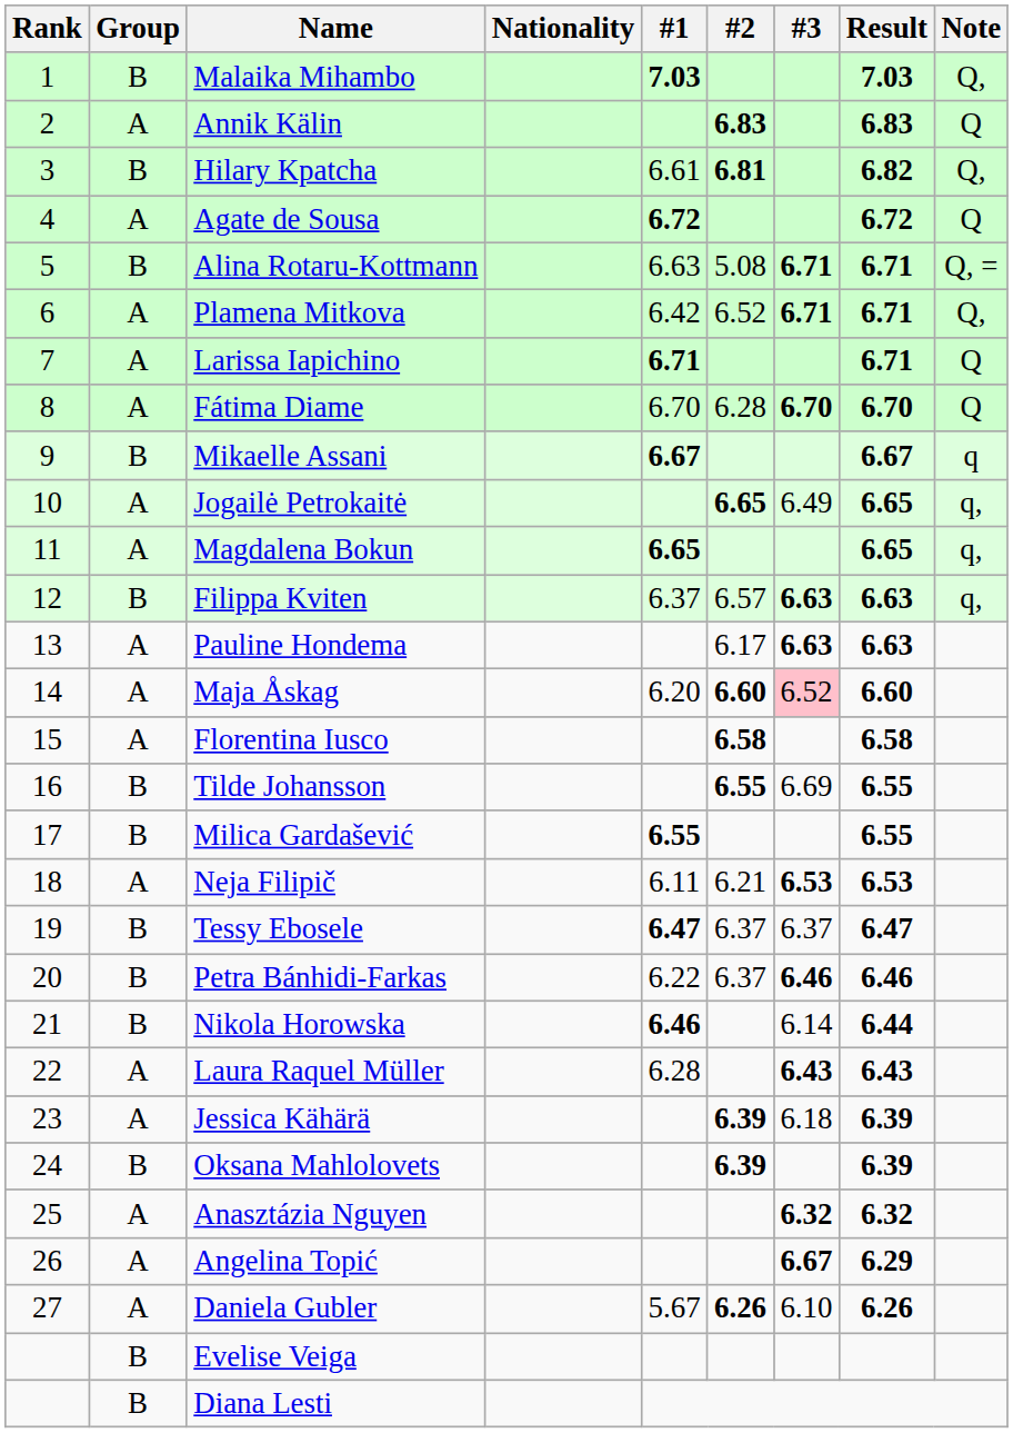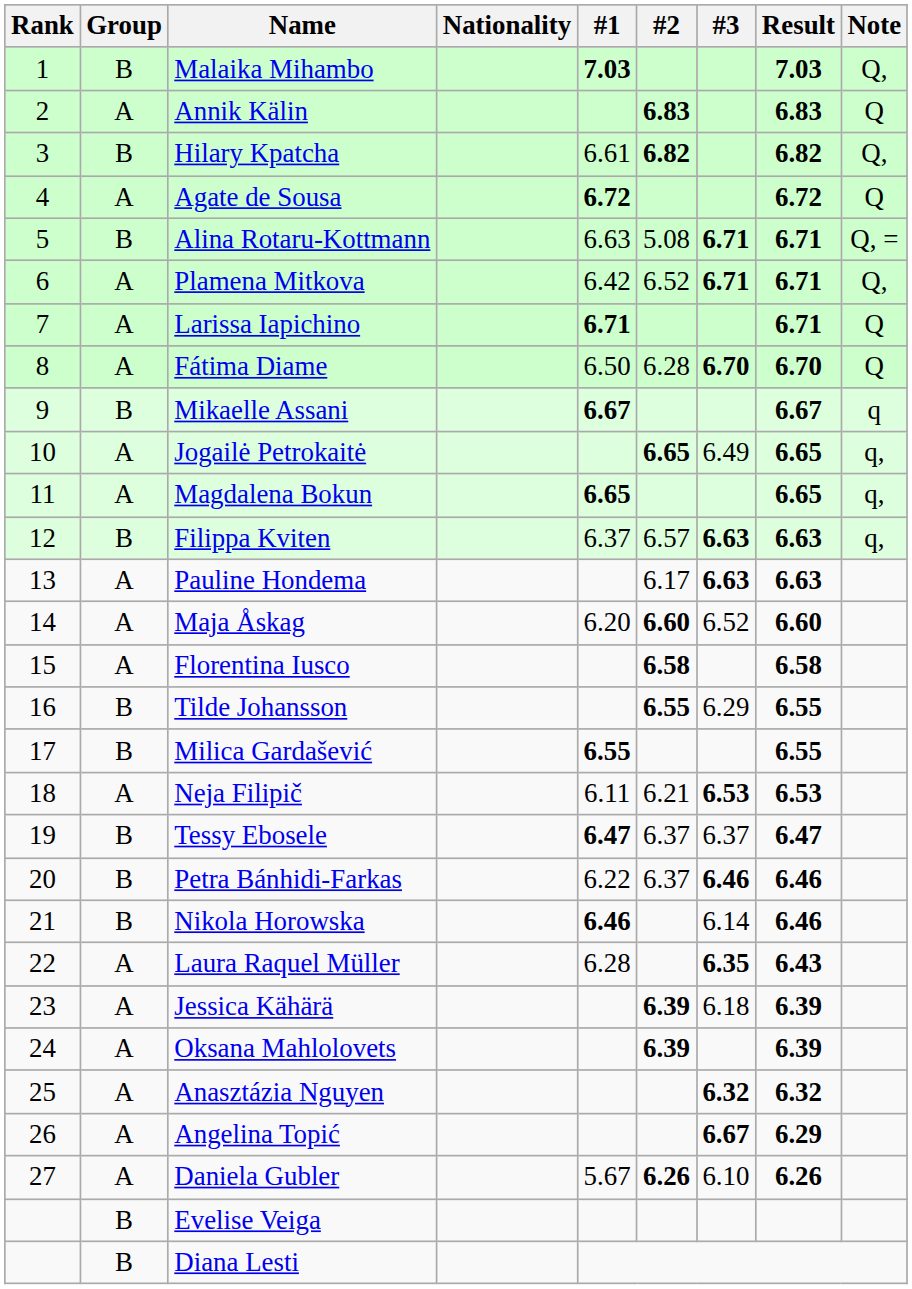Hilary Kpatcha | #2: 6.81 -> 6.82
Fátima Diame | #1: 6.70 -> 6.50
Maja Åskag | #3: pink background -> no background
Tilde Johansson | #3: 6.69 -> 6.29
Nikola Horowska | Result: 6.44 -> 6.46
Laura Raquel Müller | #3: 6.43 -> 6.35
Oksana Mahlolovets | Group: B -> A
